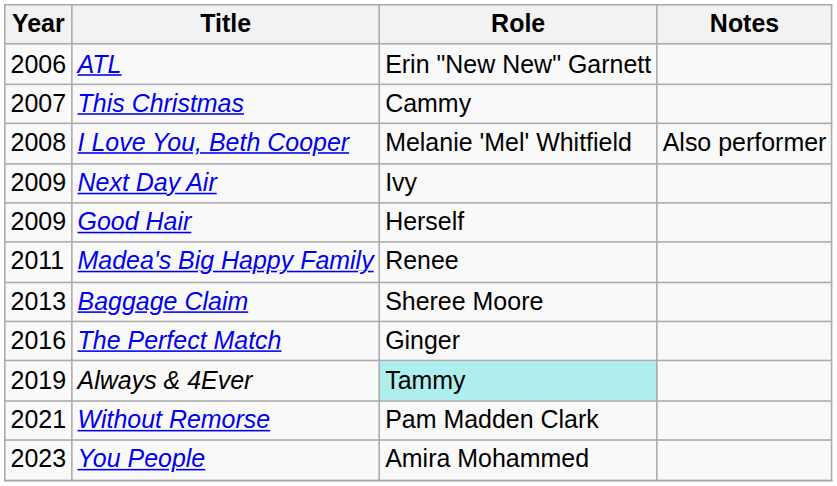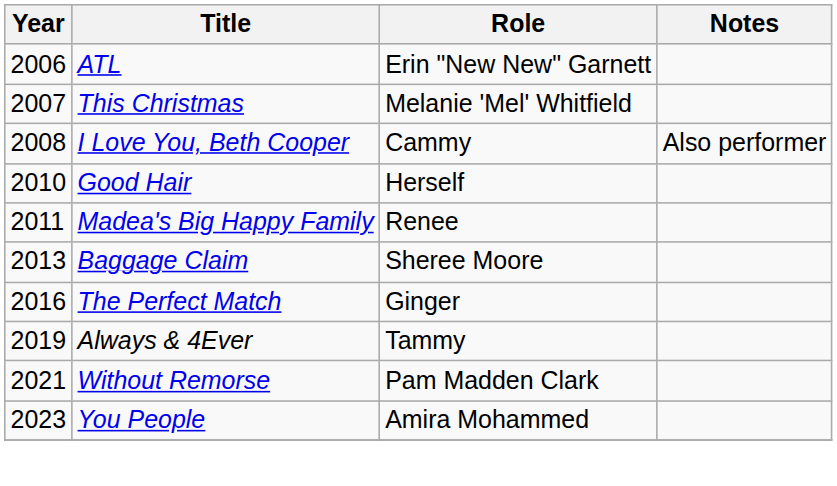This Christmas | Role: Cammy -> Melanie 'Mel' Whitfield
I Love You, Beth Cooper | Role: Melanie 'Mel' Whitfield -> Cammy
- row: 2009 | Next Day Air | Ivy
Good Hair | Year: 2009 -> 2010
Always & 4Ever | Role: paleturquoise background -> no background
